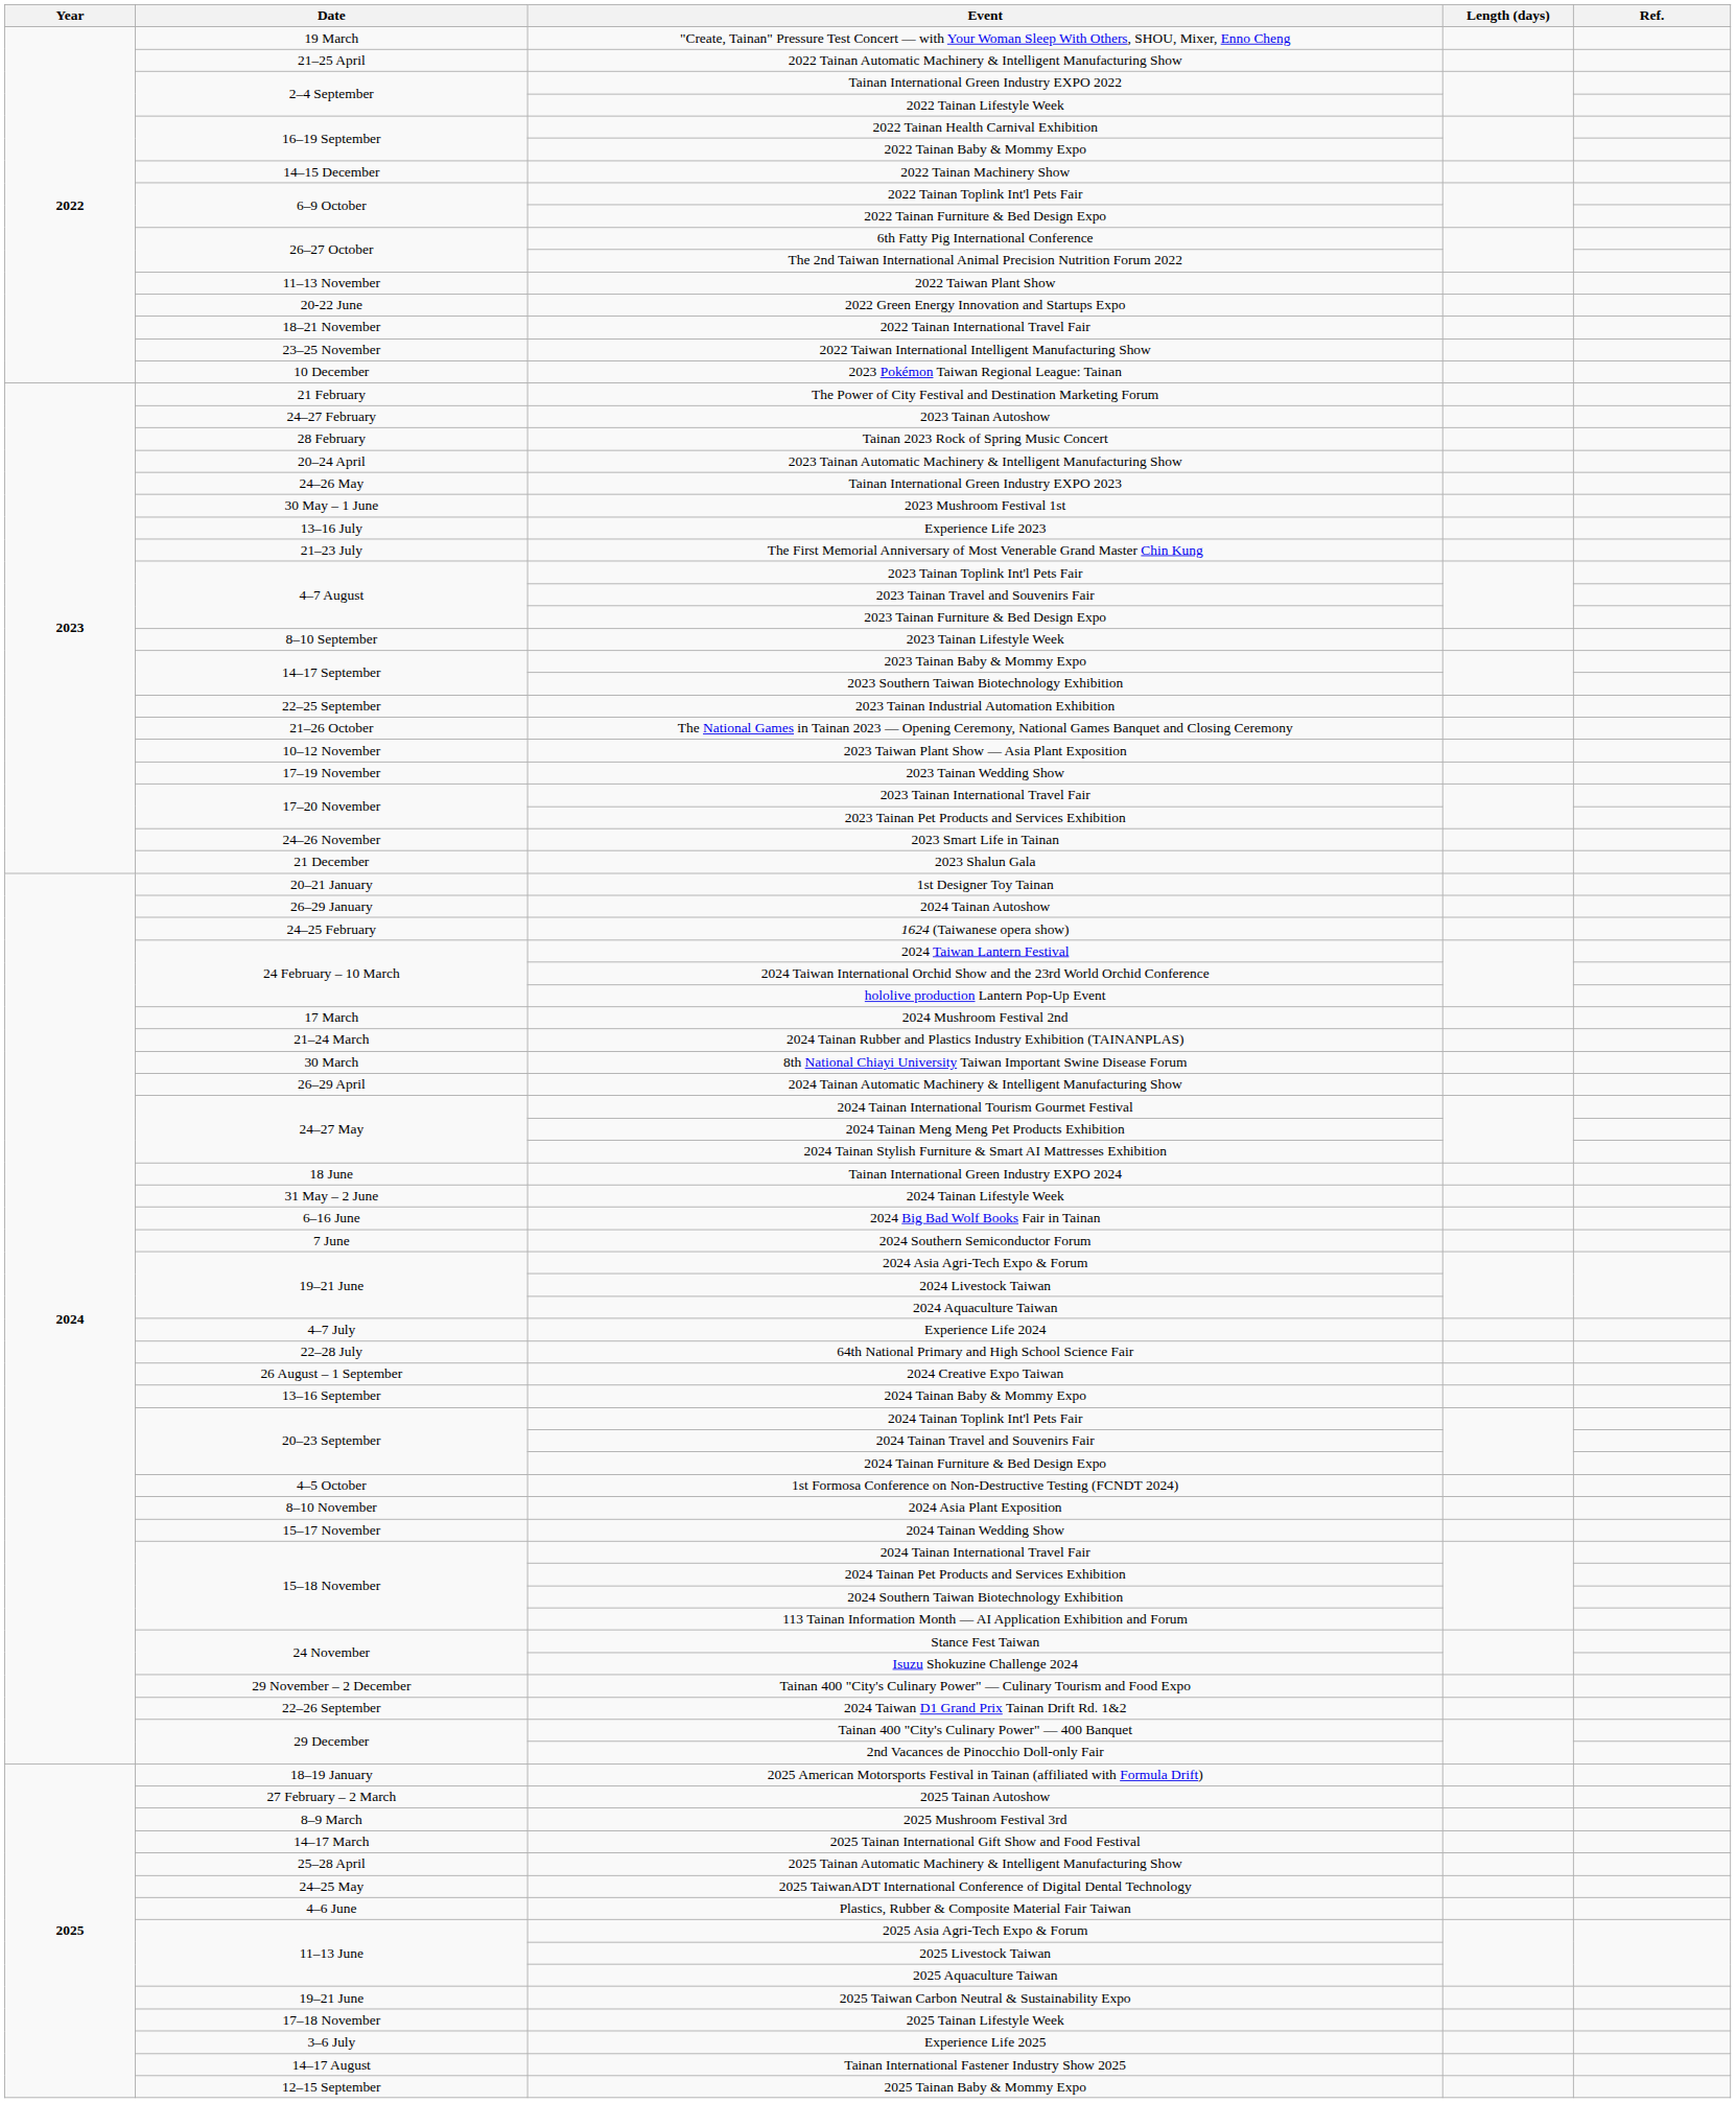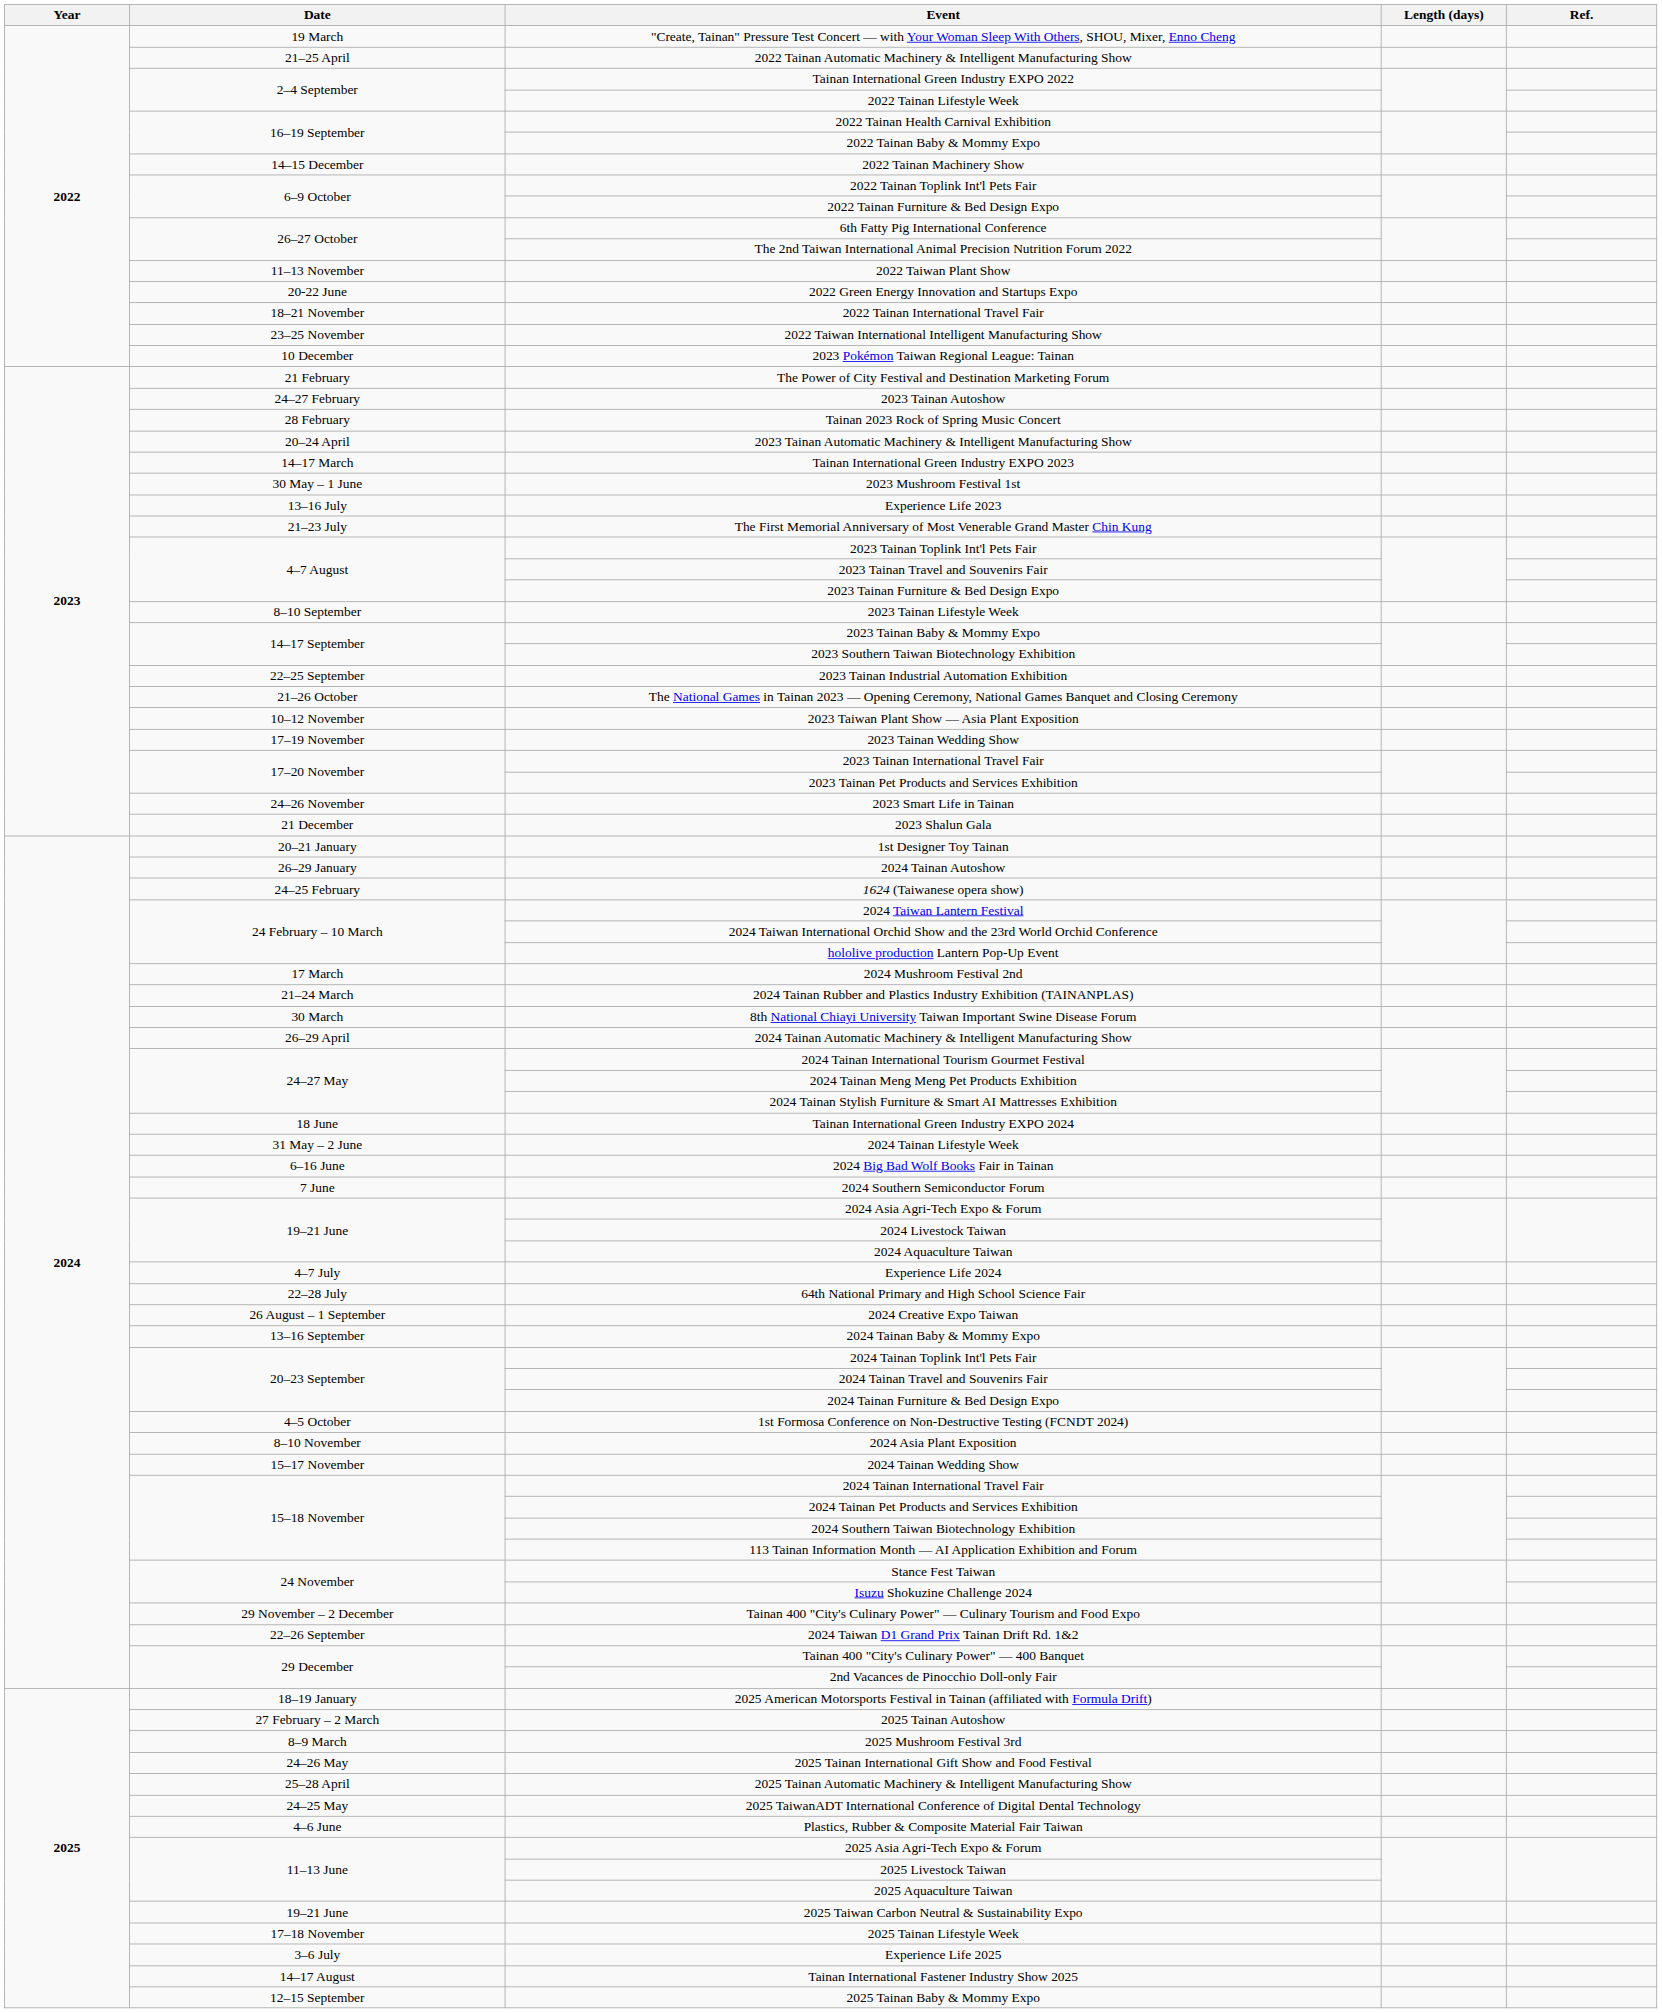Tainan International Green Industry EXPO 2023 | Date: 24–26 May -> 14–17 March
2025 Tainan International Gift Show and Food Festival | Date: 14–17 March -> 24–26 May
